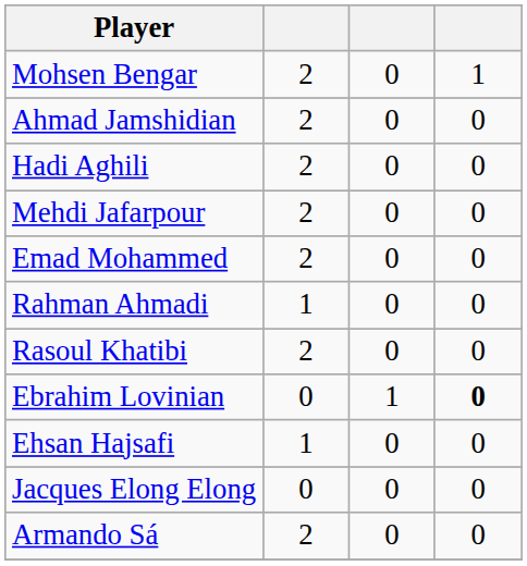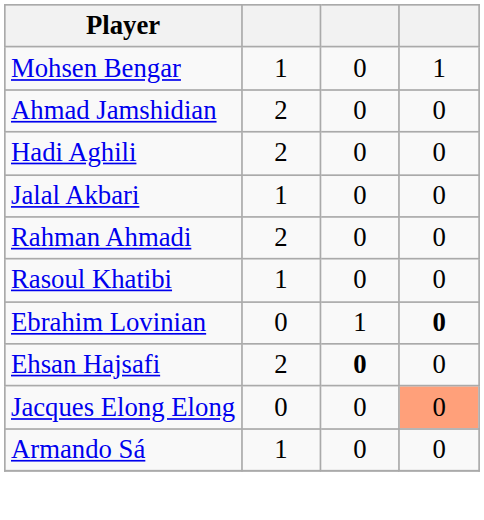Mohsen Bengar | column 2: 2 -> 1
- row: Mehdi Jafarpour | 2 | 0 | 0
- row: Emad Mohammed | 2 | 0 | 0
+ row: Jalal Akbari | 1 | 0 | 0
Rahman Ahmadi | column 2: 1 -> 2
Rasoul Khatibi | column 2: 2 -> 1
Ehsan Hajsafi | column 2: 1 -> 2
Ehsan Hajsafi | column 3: normal -> bold
Jacques Elong Elong | column 4: no background -> lightsalmon background
Armando Sá | column 2: 2 -> 1
